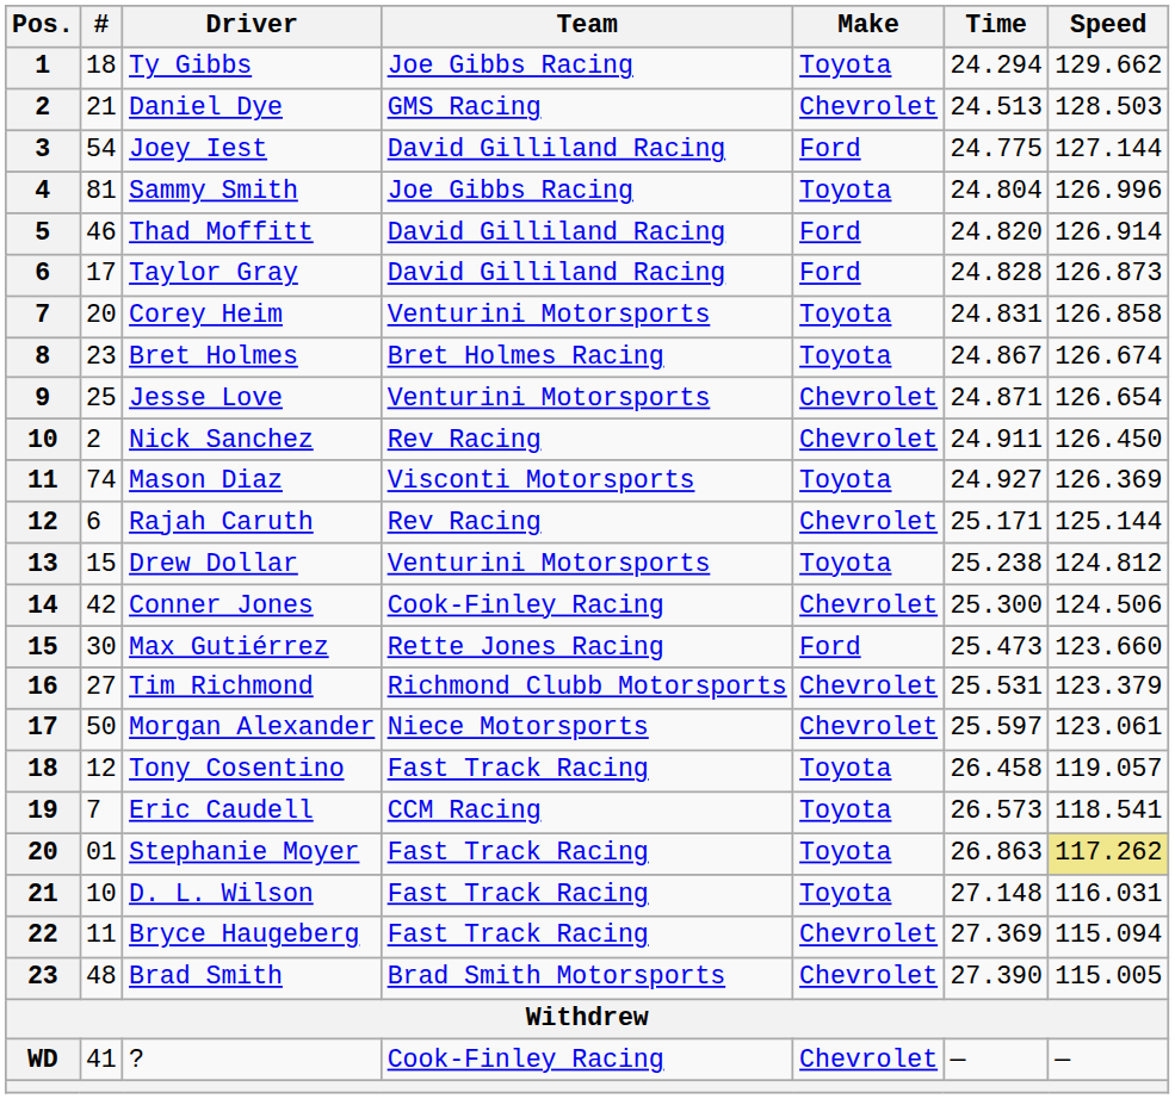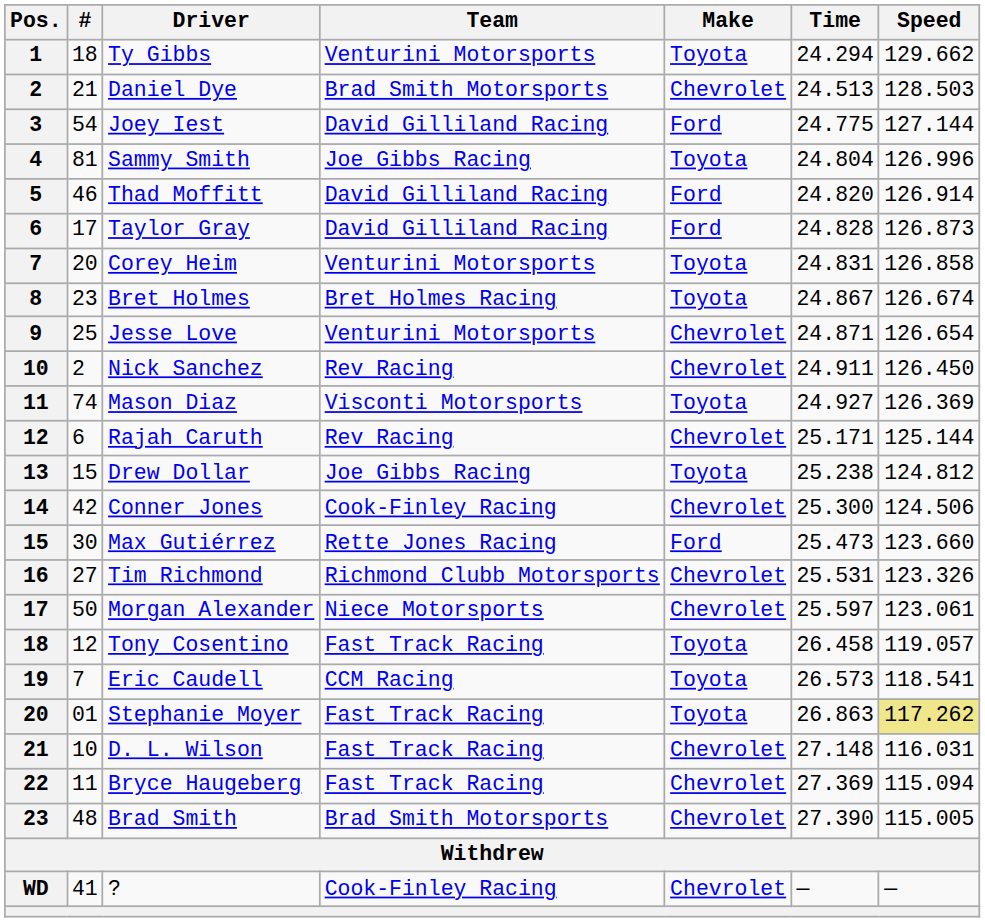Ty Gibbs | Team: Joe Gibbs Racing -> Venturini Motorsports
Daniel Dye | Team: GMS Racing -> Brad Smith Motorsports
Drew Dollar | Team: Venturini Motorsports -> Joe Gibbs Racing
Tim Richmond | Speed: 123.379 -> 123.326
D. L. Wilson | Make: Toyota -> Chevrolet
